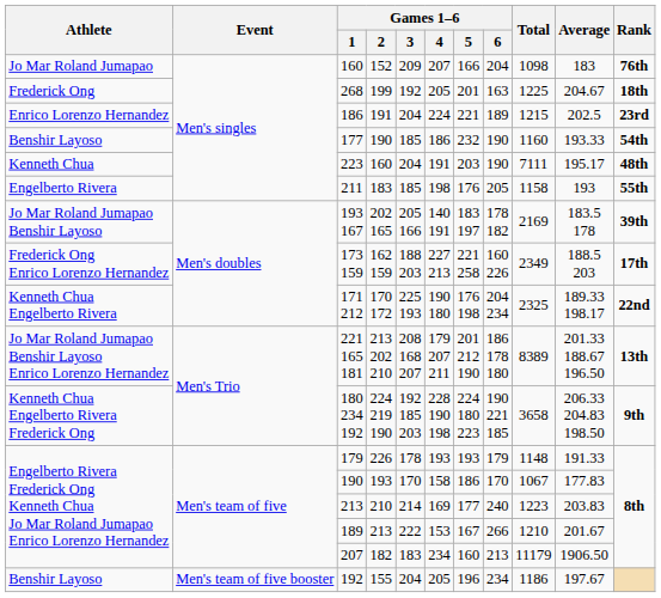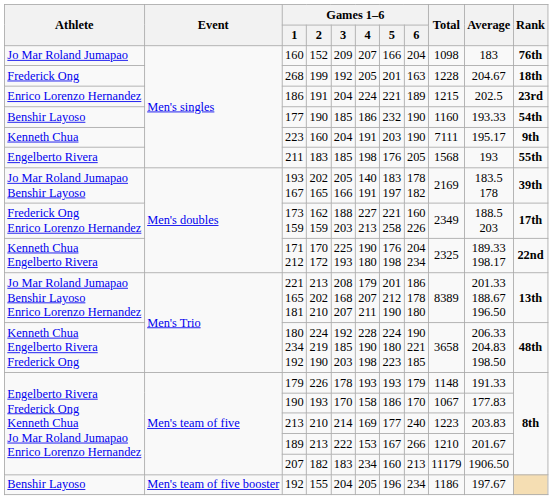268 | Total: 1225 -> 1228
223 | Rank: 48th -> 9th
211 | Total: 1158 -> 1568
180 234 192 | Rank: 9th -> 48th
